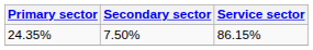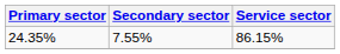24.35% | Secondary sector: 7.50% -> 7.55%
